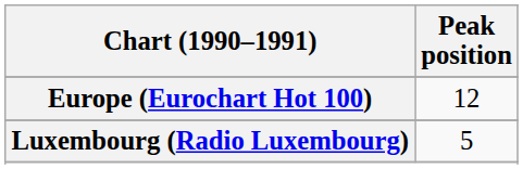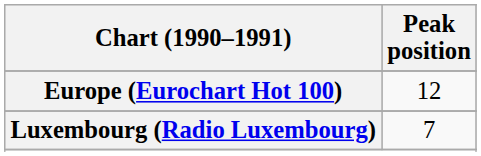Luxembourg (Radio Luxembourg) | Peak position: 5 -> 7
